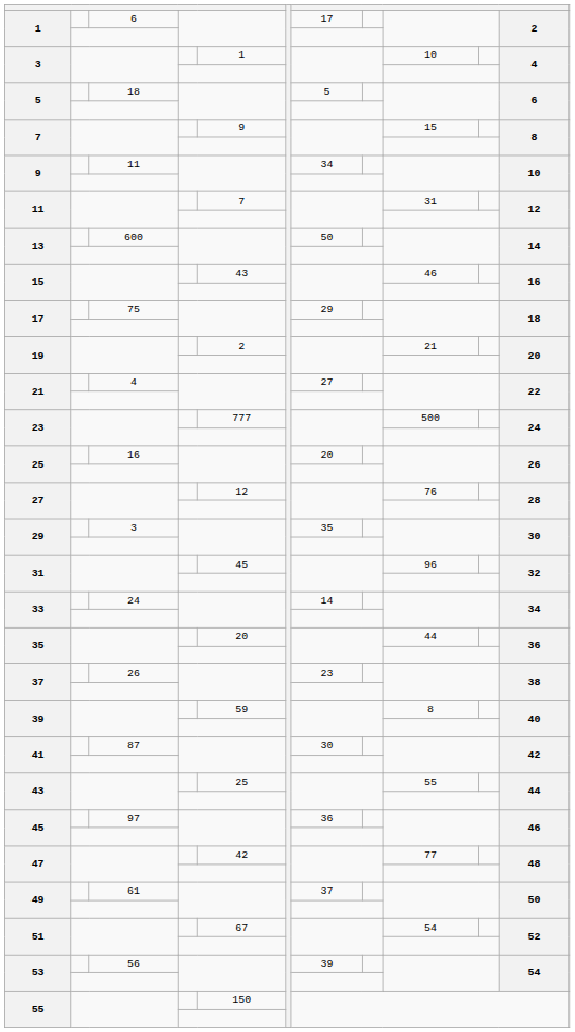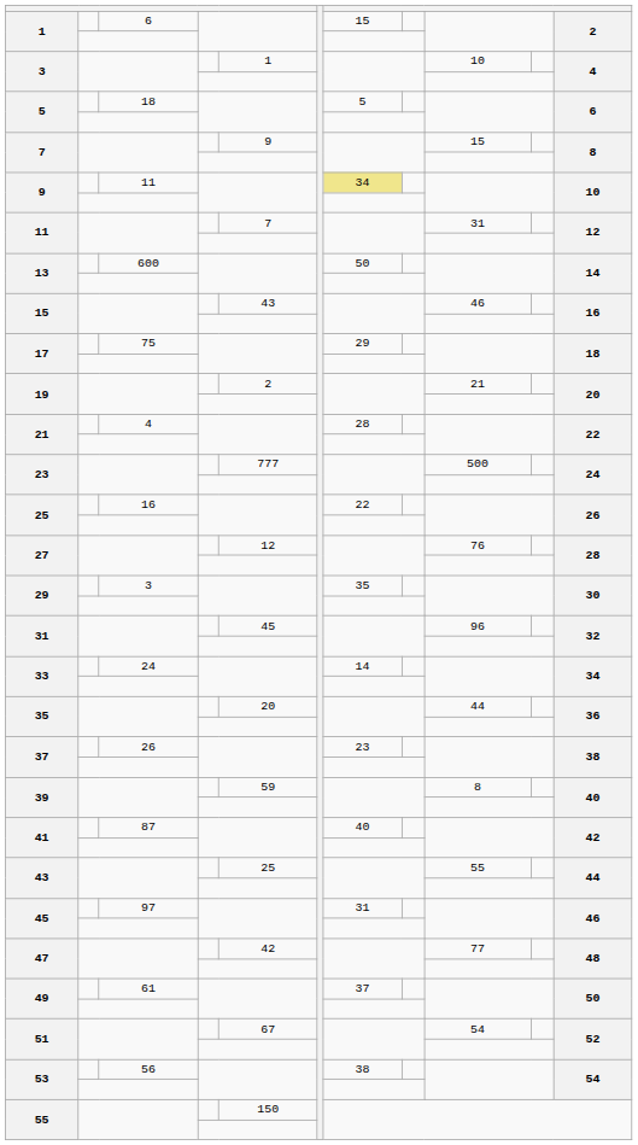1 / 6 | column 8: 17 -> 15
9 / 11 | column 8: no background -> khaki background
21 / 4 | column 8: 27 -> 28
25 / 16 | column 8: 20 -> 22
41 / 87 | column 8: 30 -> 40
45 / 97 | column 8: 36 -> 31
53 / 56 | column 8: 39 -> 38
